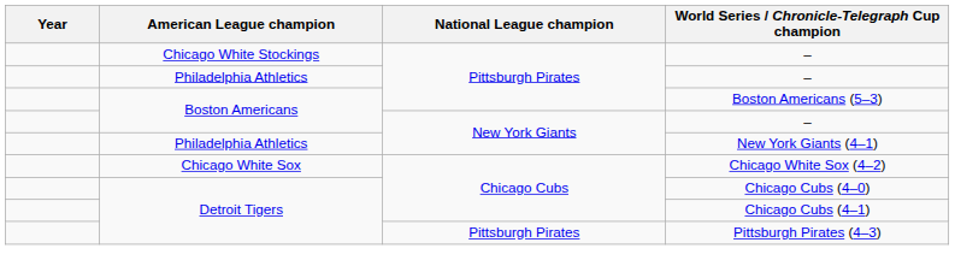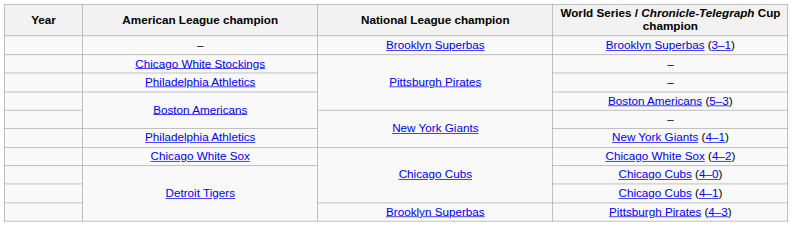+ row: – | Brooklyn Superbas | Brooklyn Superbas (3–1)
Pittsburgh Pirates (4–3) | National League champion: Pittsburgh Pirates -> Brooklyn Superbas
